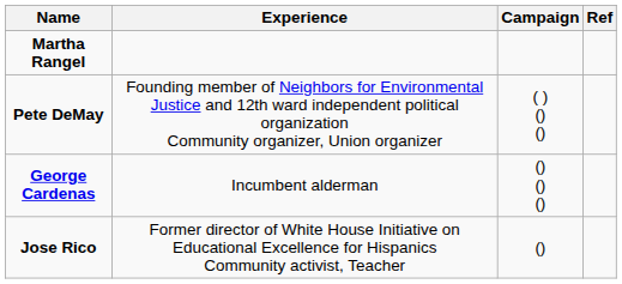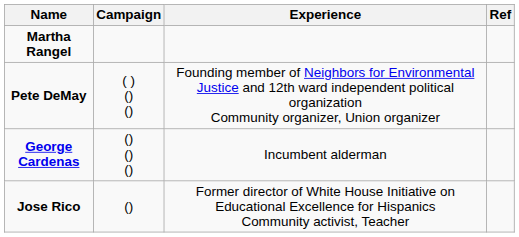columns swapped: Experience <-> Campaign
